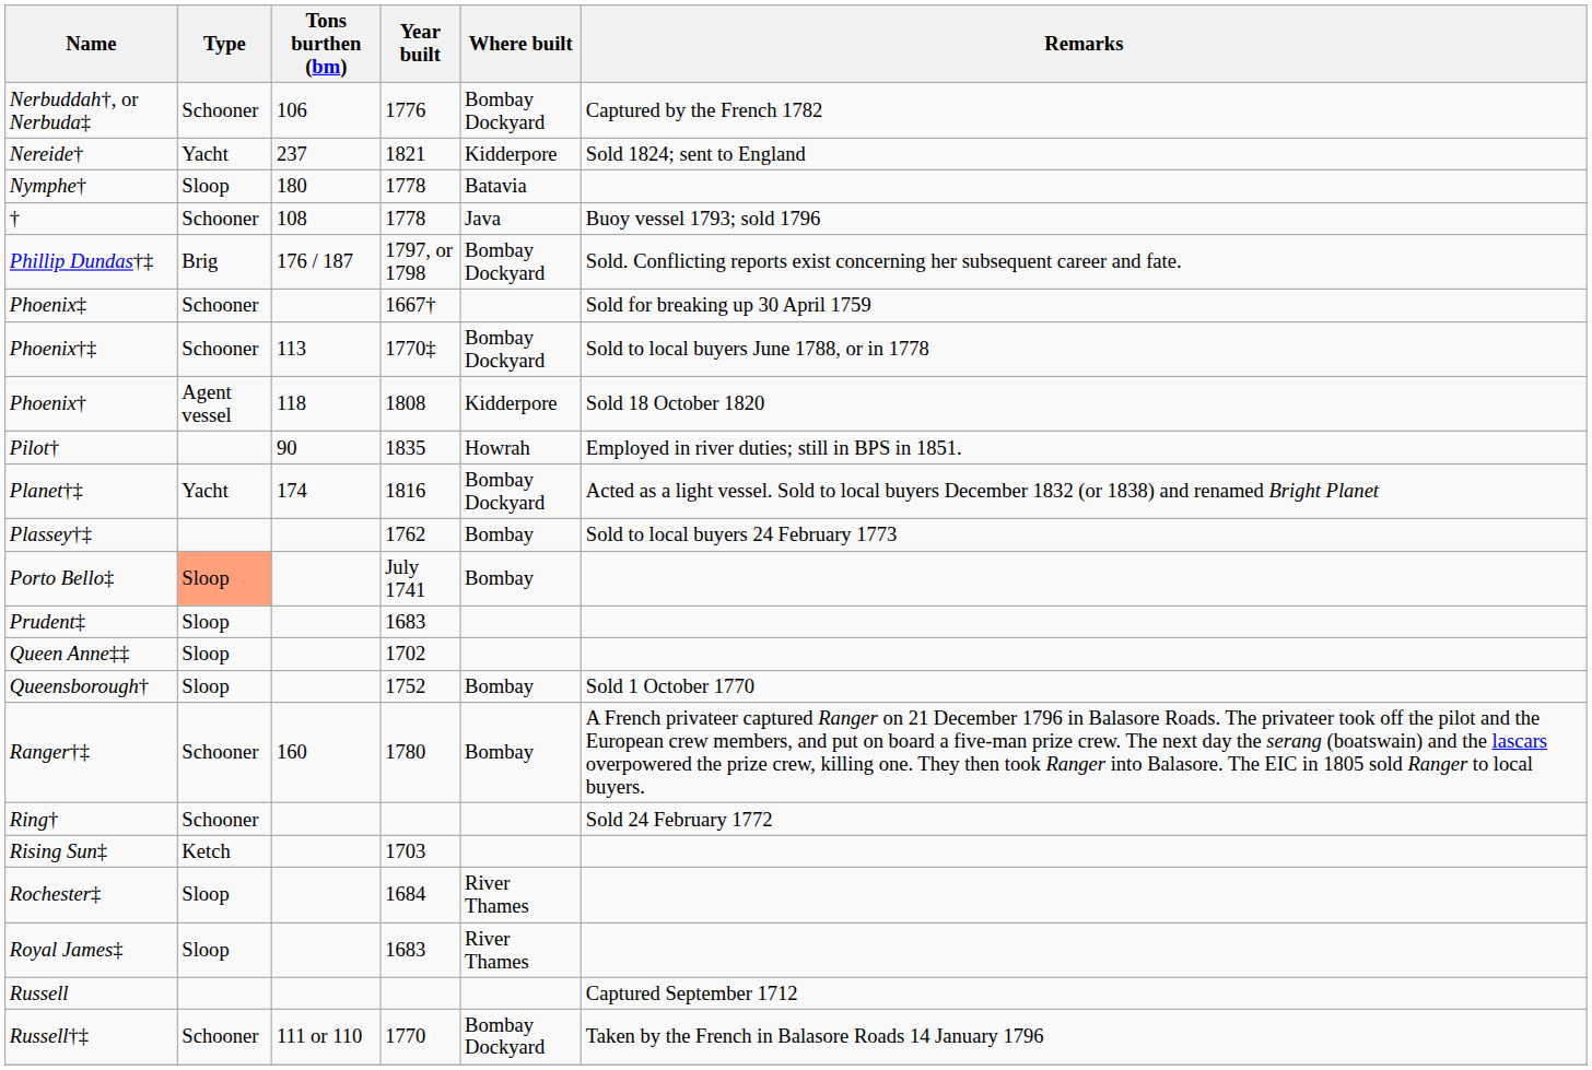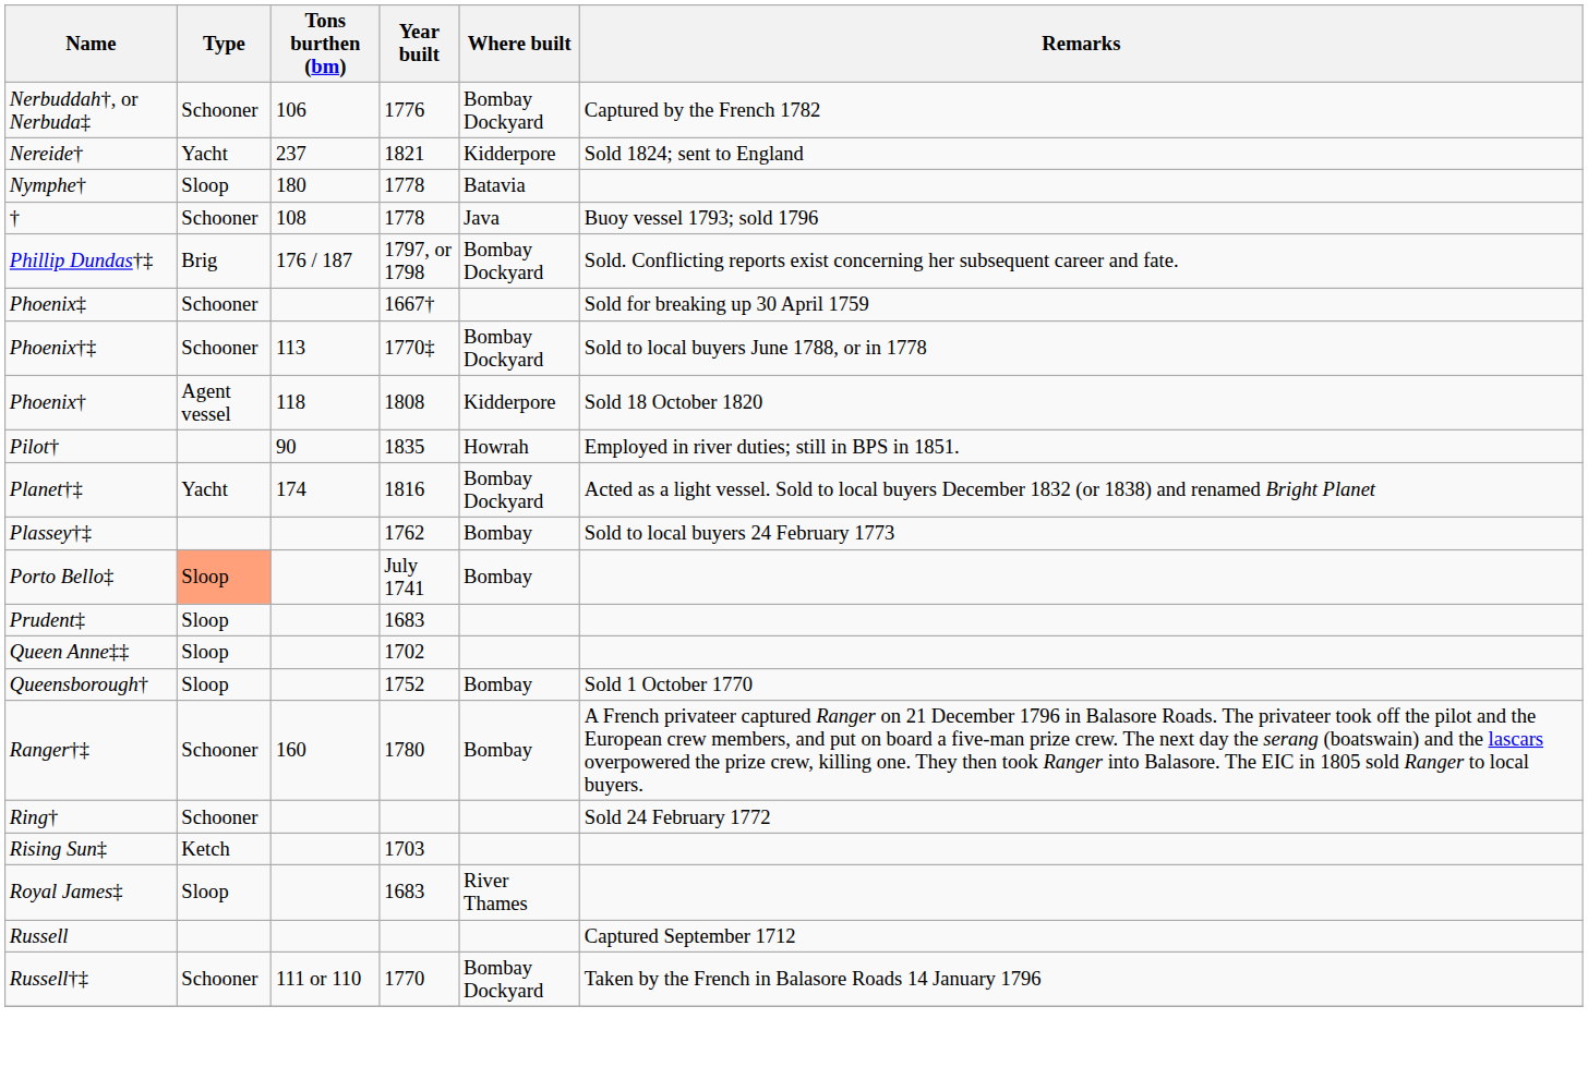- row: Rochester‡ | Sloop | 1684 | River Thames
